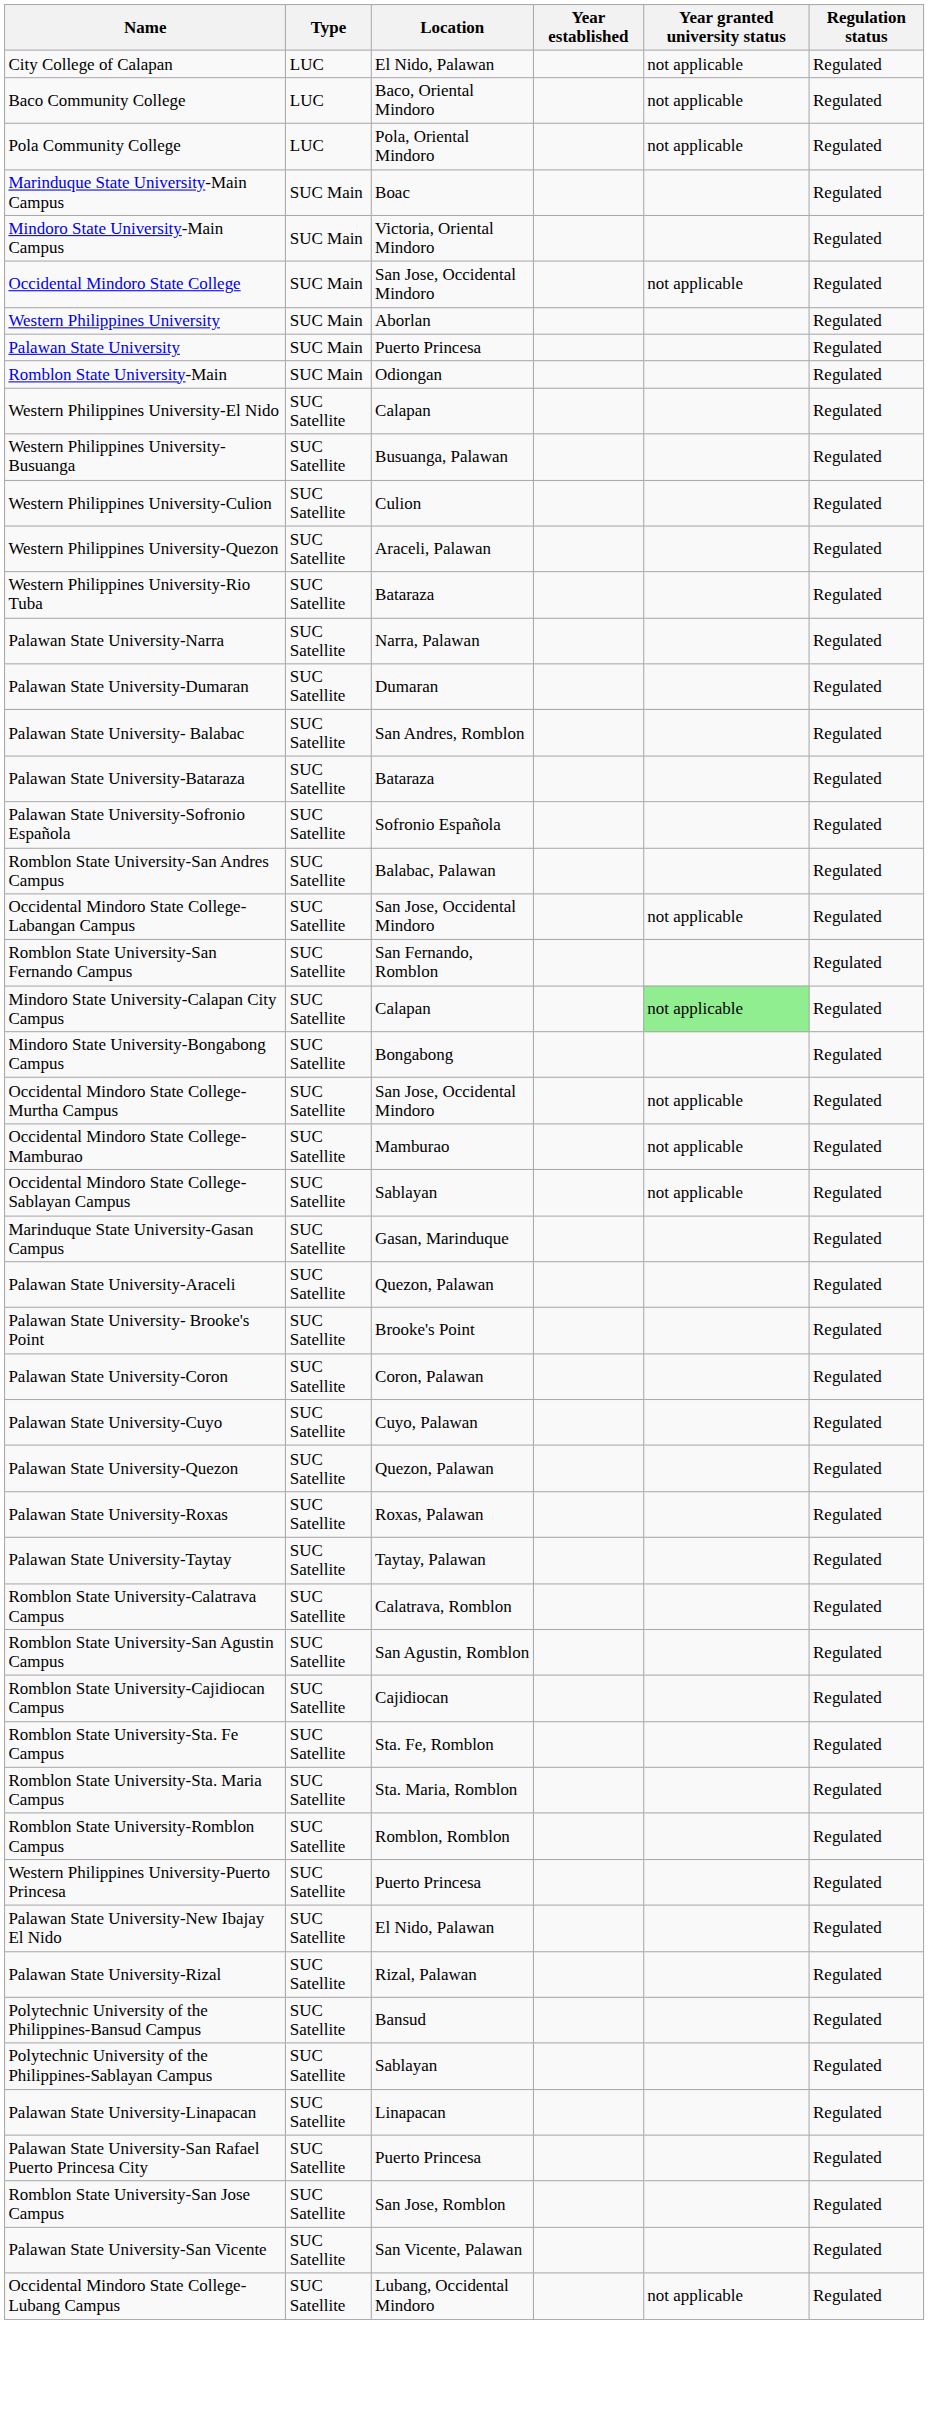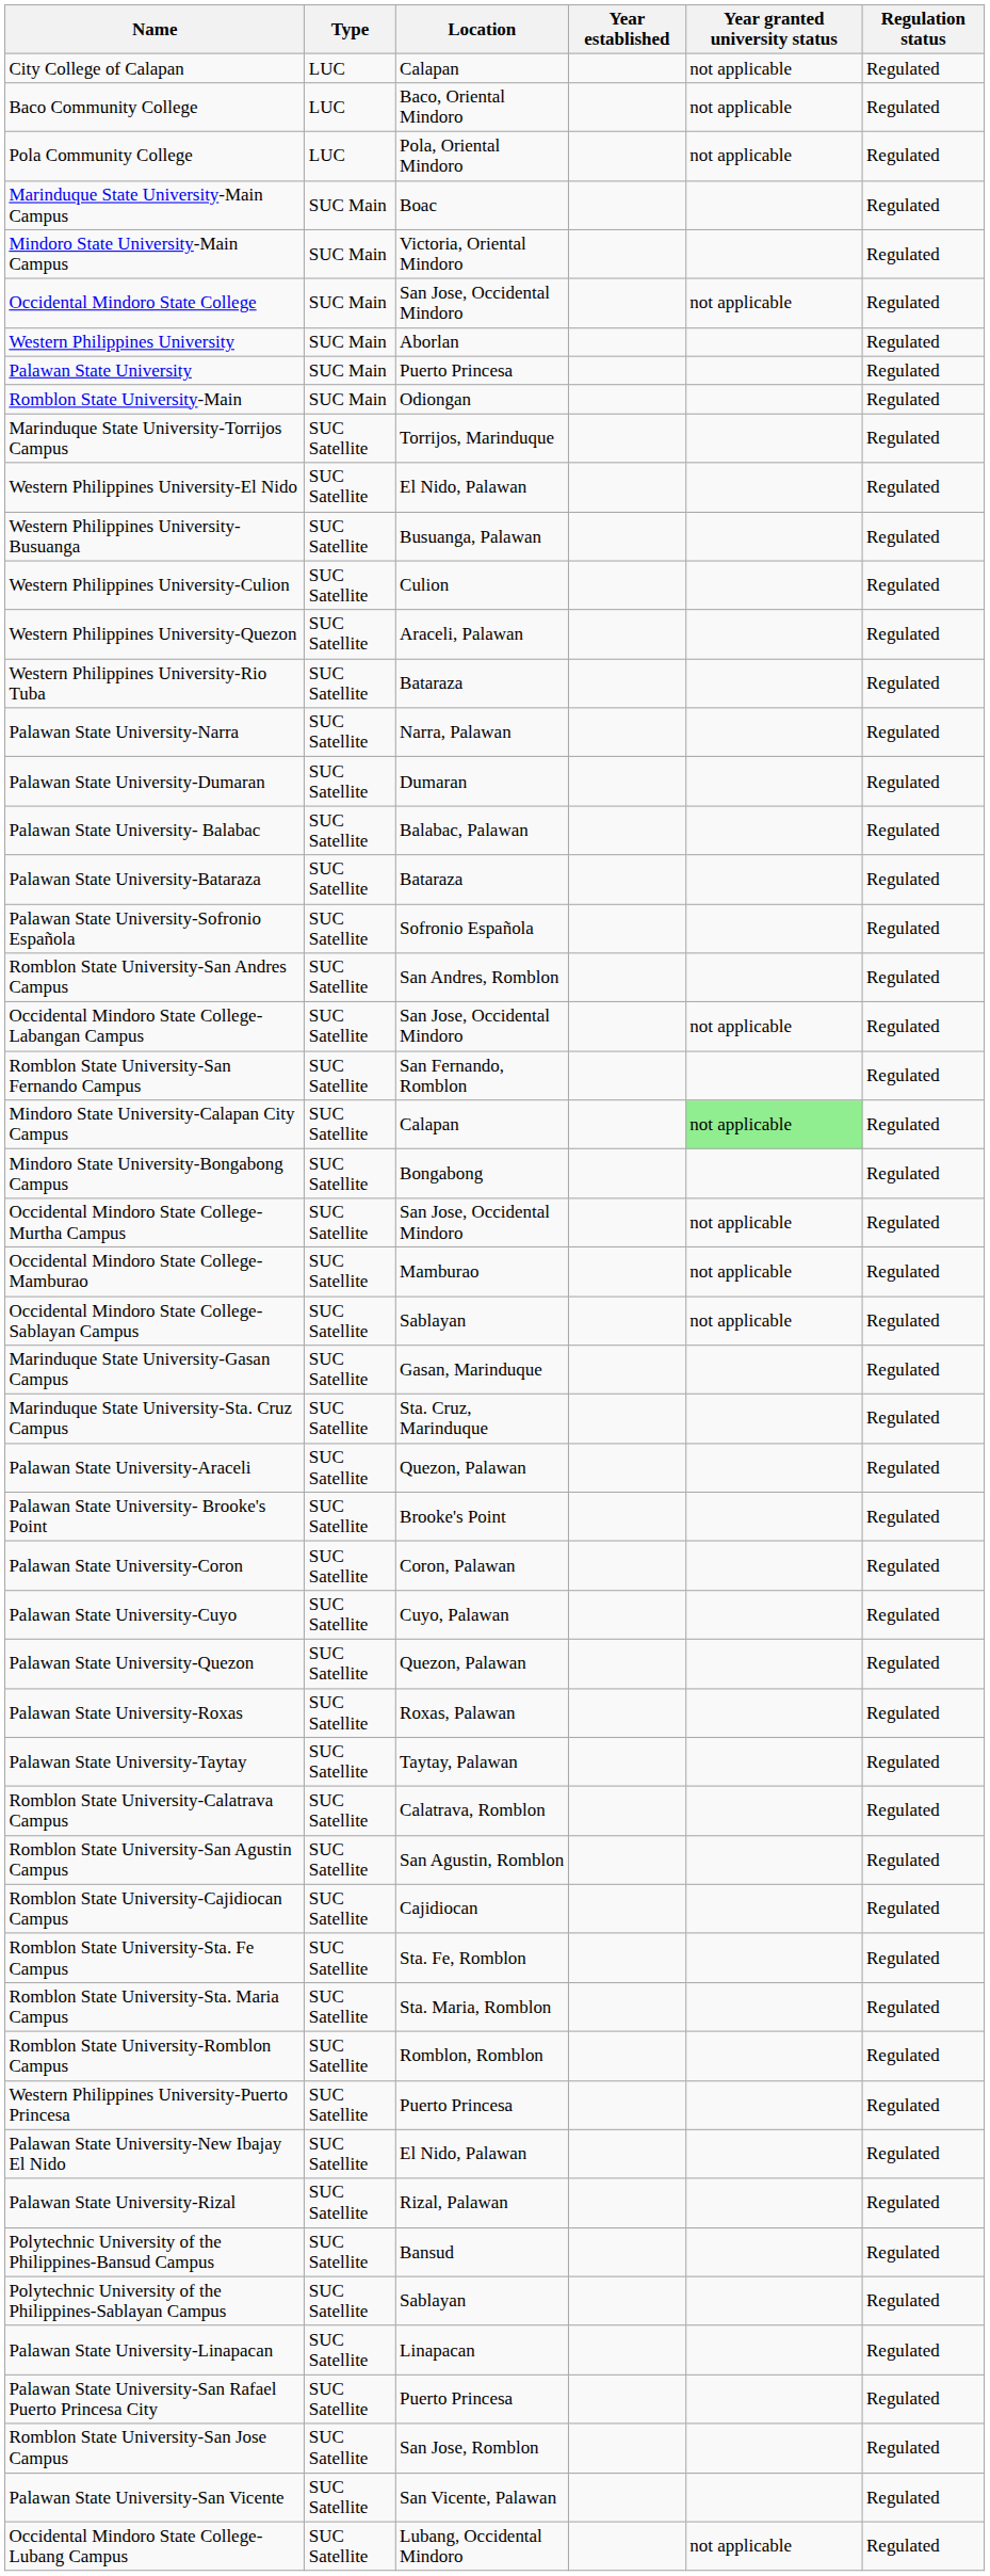City College of Calapan | Location: El Nido, Palawan -> Calapan
+ row: Marinduque State University-Torrijos Campus | SUC Satellite | Torrijos, Marinduque | Regulated
Western Philippines University-El Nido | Location: Calapan -> El Nido, Palawan
Palawan State University- Balabac | Location: San Andres, Romblon -> Balabac, Palawan
Romblon State University-San Andres Campus | Location: Balabac, Palawan -> San Andres, Romblon
+ row: Marinduque State University-Sta. Cruz Campus | SUC Satellite | Sta. Cruz, Marinduque | Regulated
